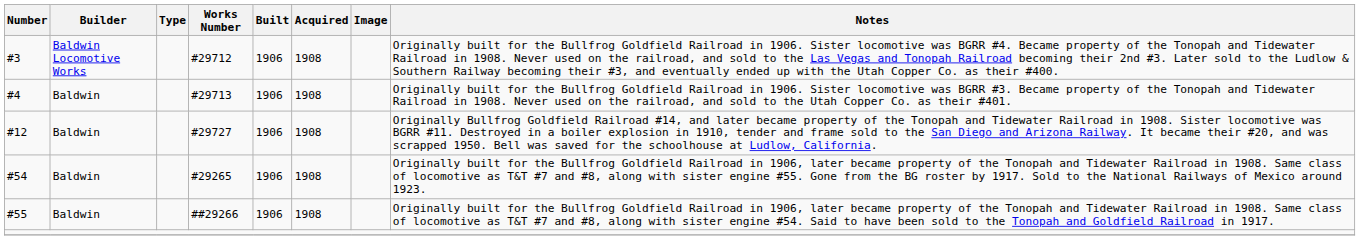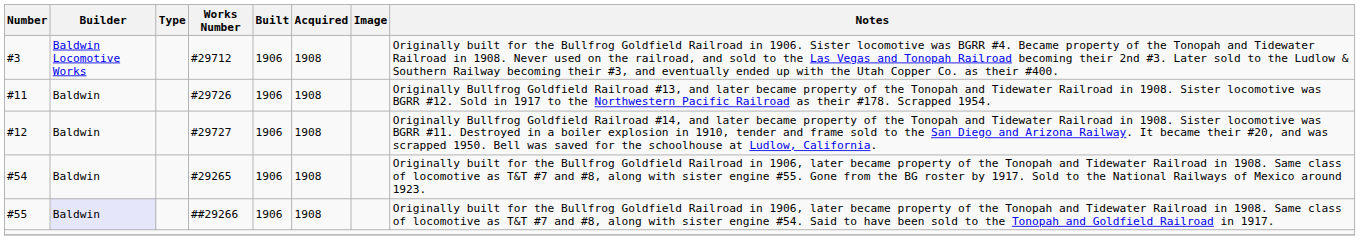- row: #4 | Baldwin | #29713 | 1906 | 1908 | Originally built for the Bullfrog Goldfield Railroad in 1906. Sister locomotive was BGRR #3. Became property of the Tonopah and Tidewater Railroad in 1908. Never used on the railroad, and sold to the Utah Copper Co. as their #401.
+ row: #11 | Baldwin | #29726 | 1906 | 1908 | Originally Bullfrog Goldfield Railroad #13, and later became property of the Tonopah and Tidewater Railroad in 1908. Sister locomotive was BGRR #12. Sold in 1917 to the Northwestern Pacific Railroad as their #178. Scrapped 1954.
#55 | Builder: no background -> lavender background
